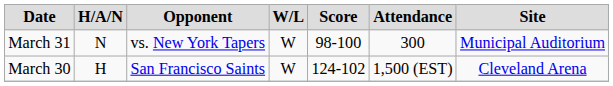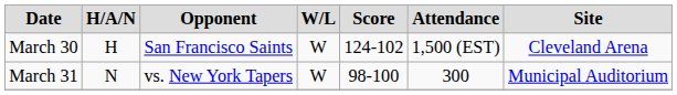rows swapped: March 30 <-> March 31
